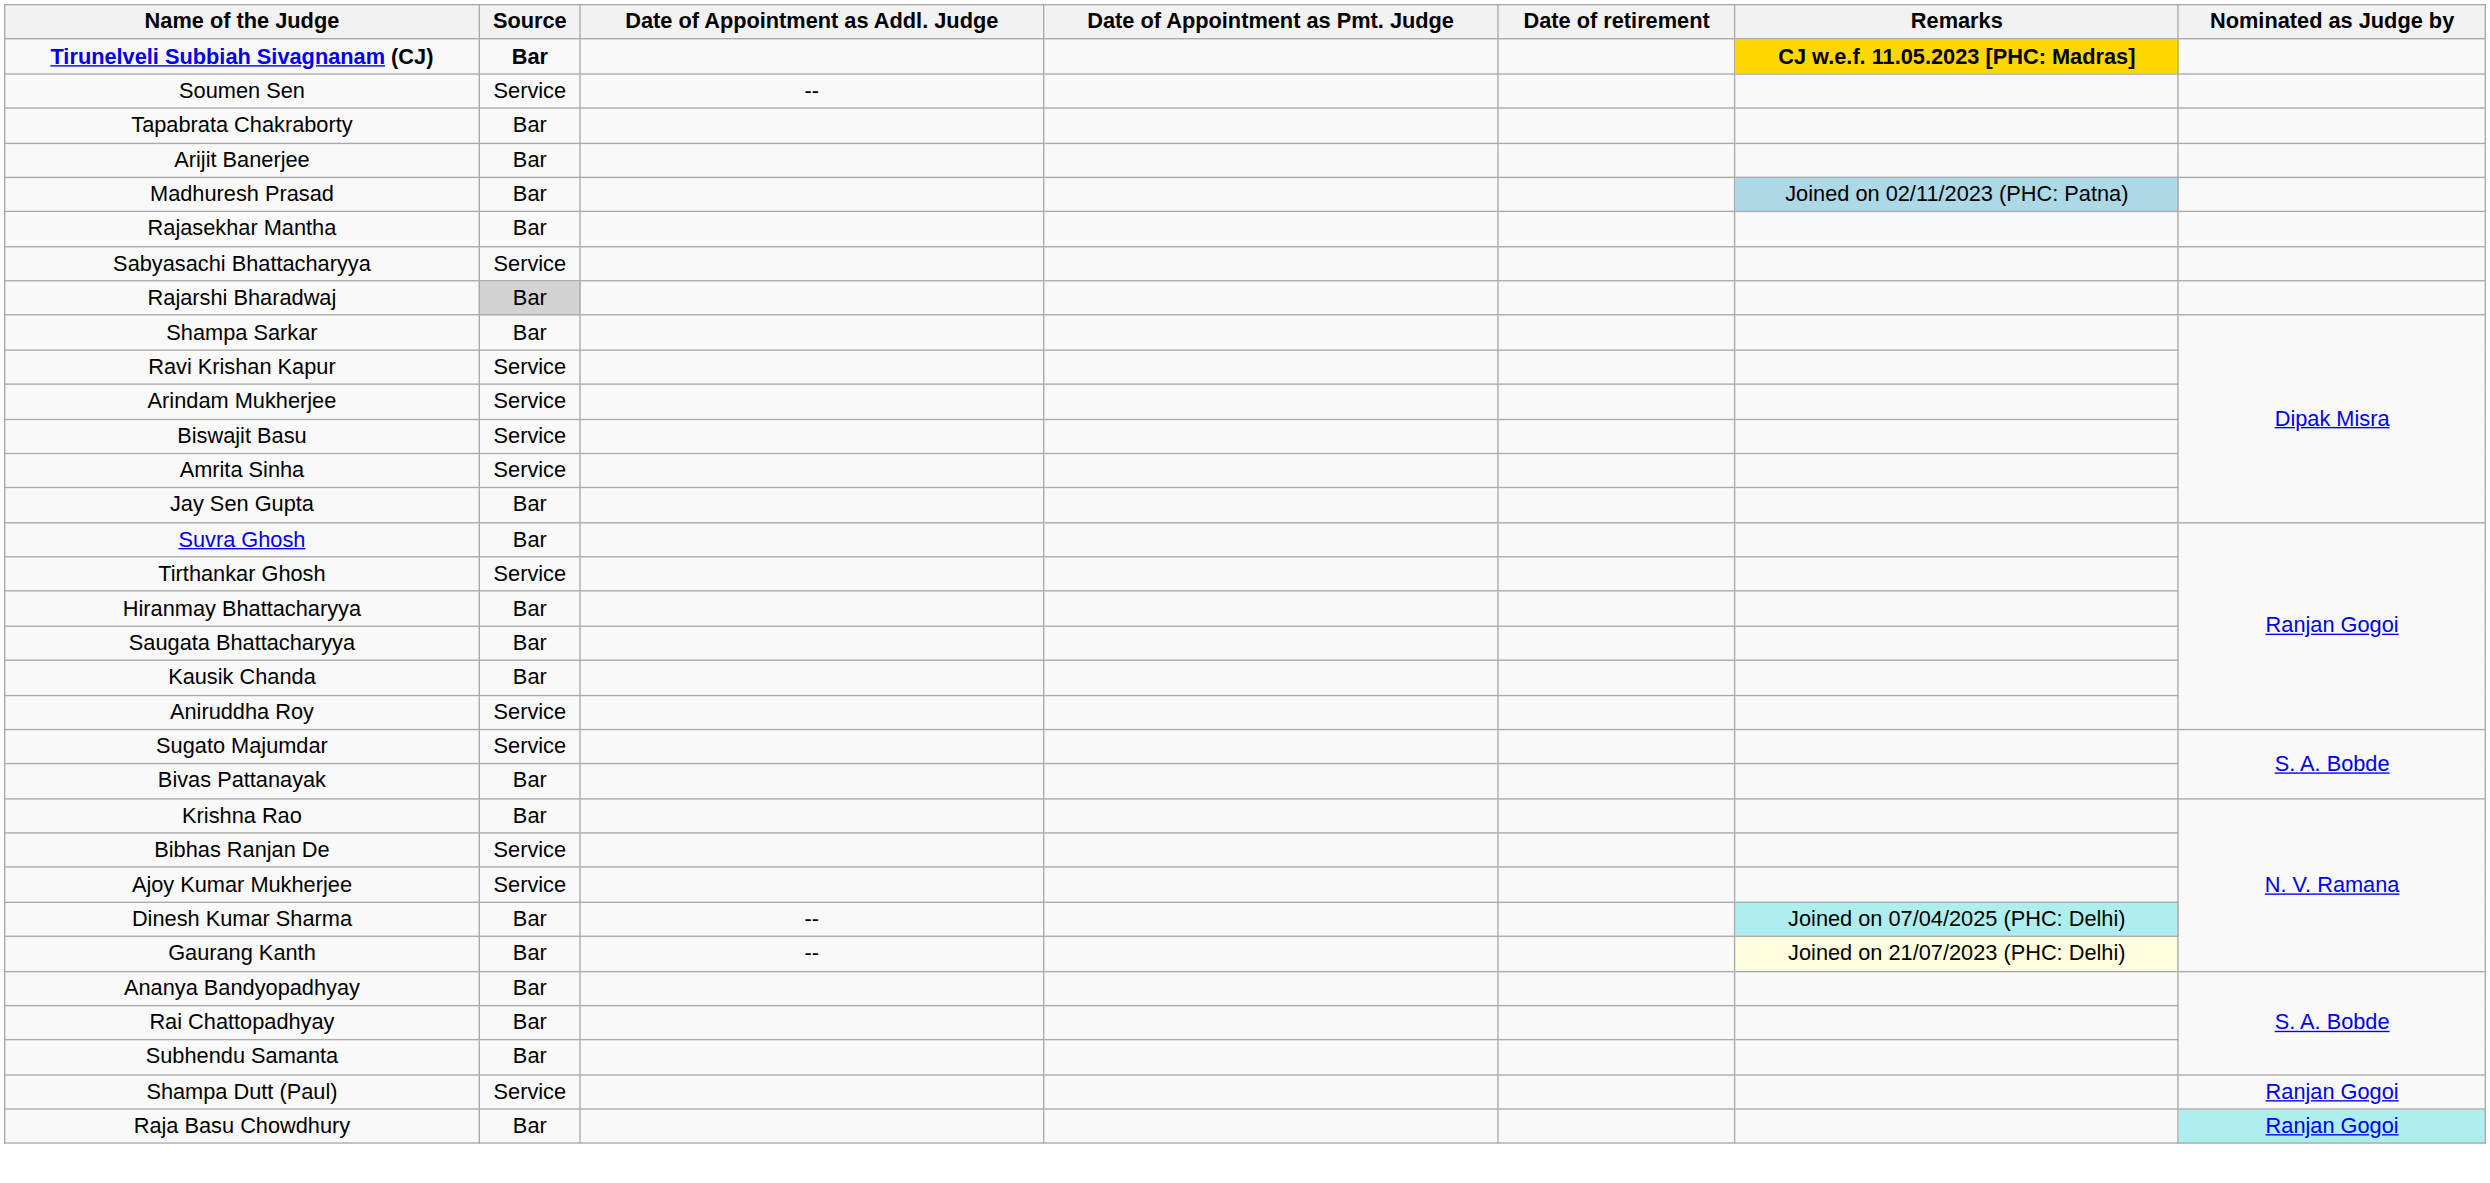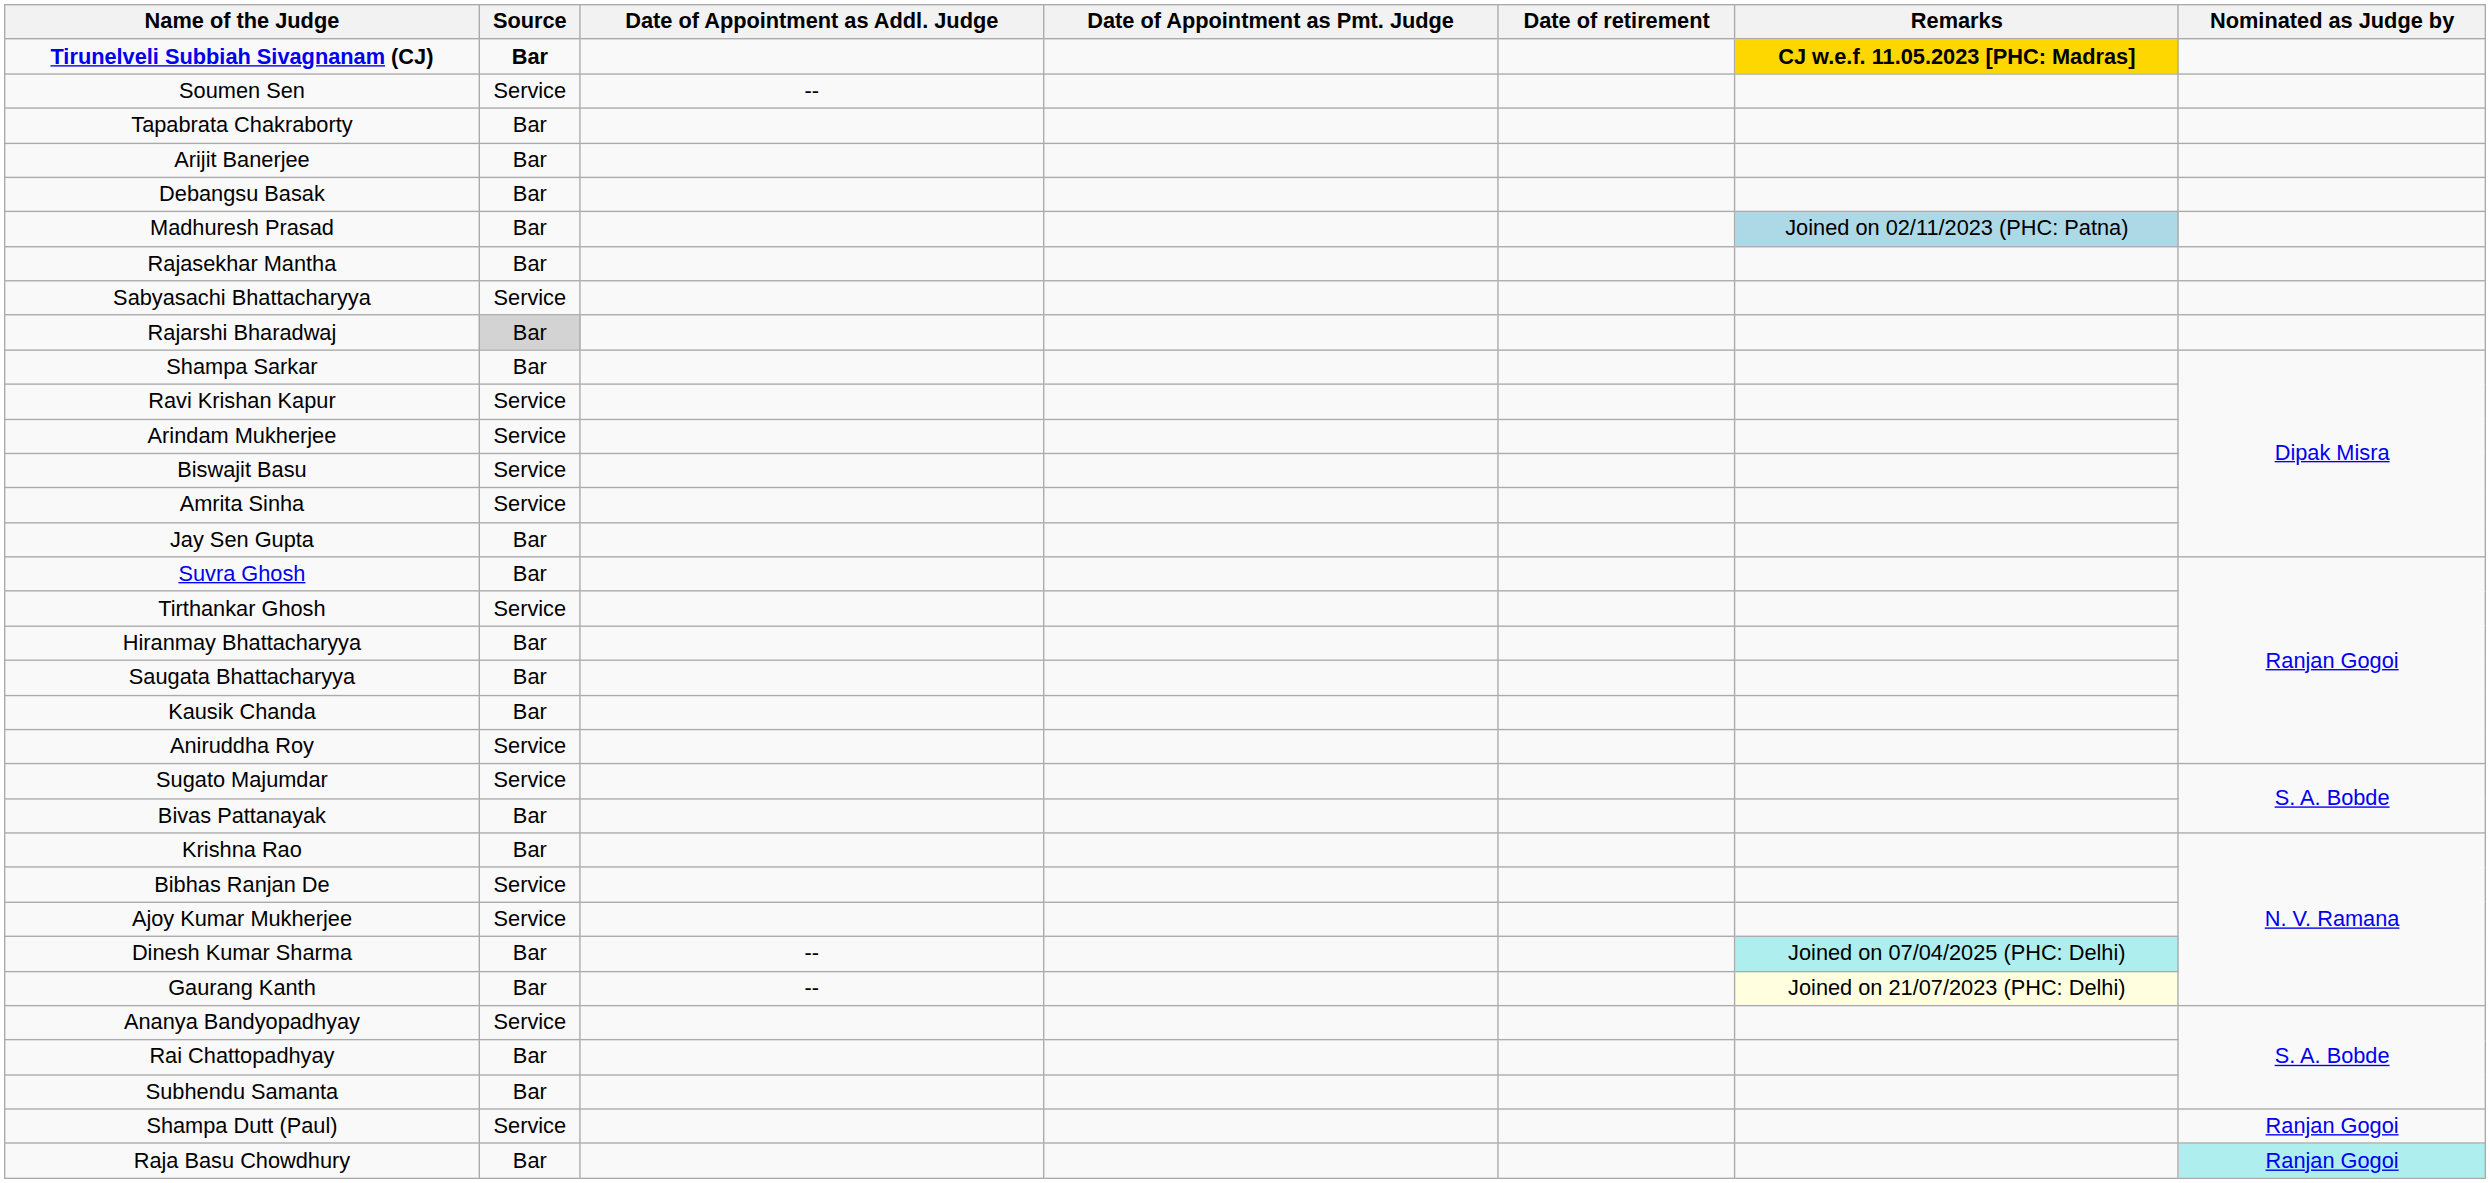+ row: Debangsu Basak | Bar
Ananya Bandyopadhyay | Source: Bar -> Service
